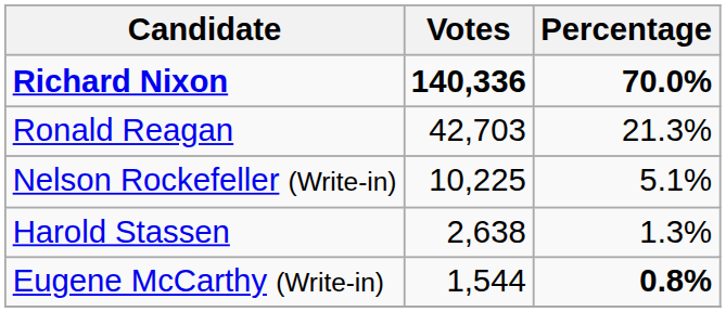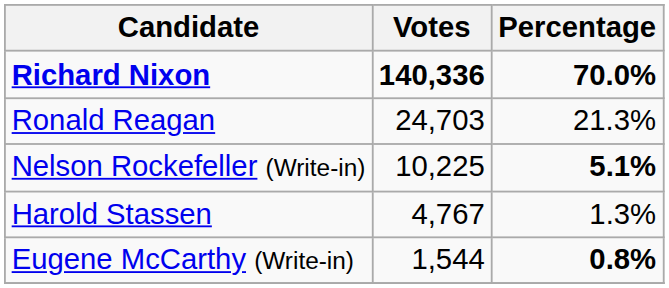Ronald Reagan | Votes: 42,703 -> 24,703
Nelson Rockefeller (Write-in) | Percentage: normal -> bold
Harold Stassen | Votes: 2,638 -> 4,767
